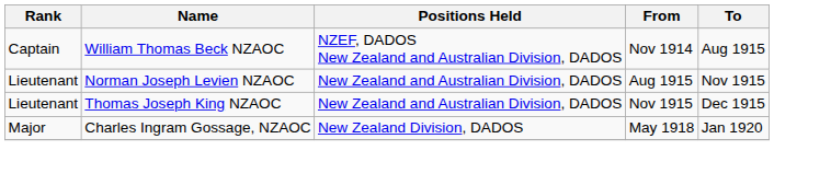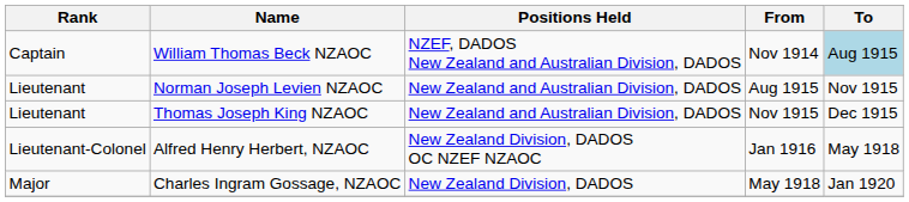William Thomas Beck NZAOC | To: no background -> lightblue background
+ row: Lieutenant-Colonel | Alfred Henry Herbert, NZAOC | New Zealand Division, DADOS OC NZEF NZAOC | Jan 1916 | May 1918
